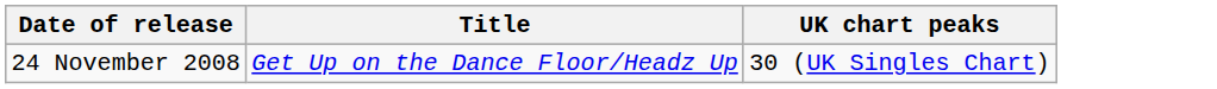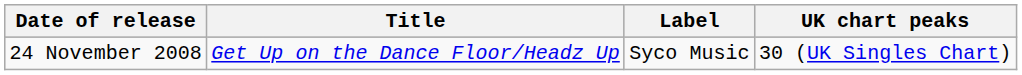+ column: Label | Syco Music
